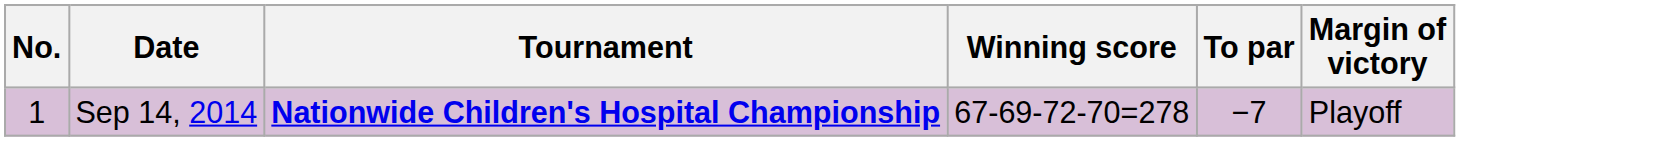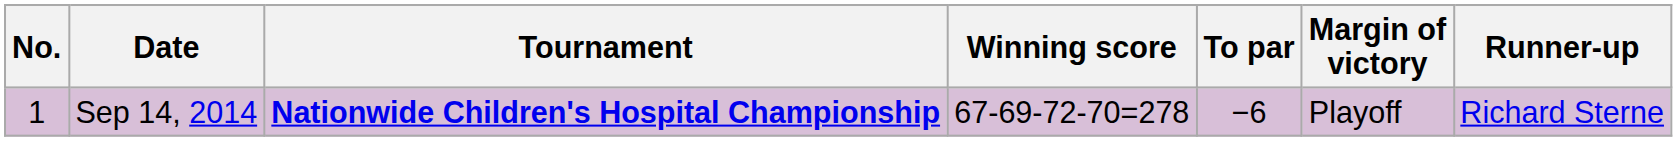+ column: Runner-up | Richard Sterne
Sep 14, 2014 | To par: −7 -> −6
